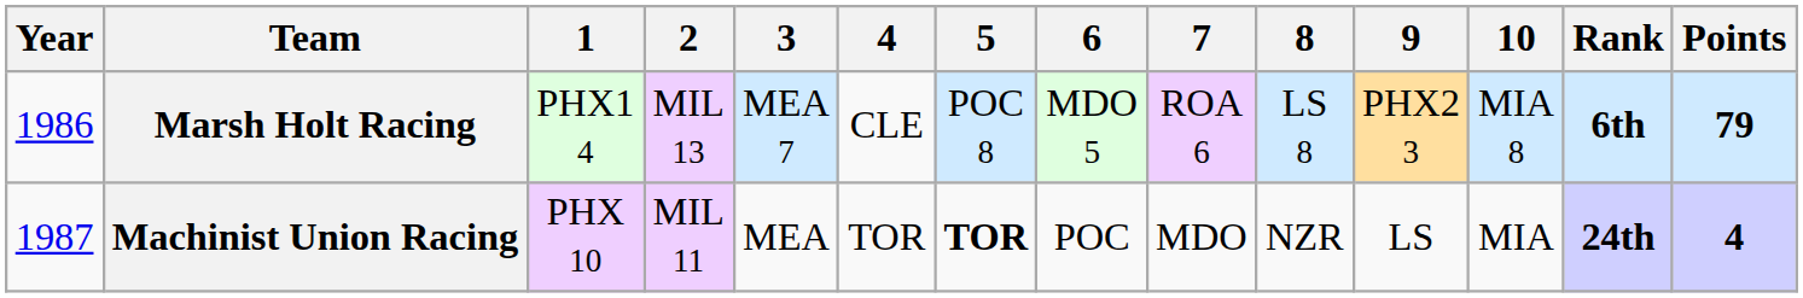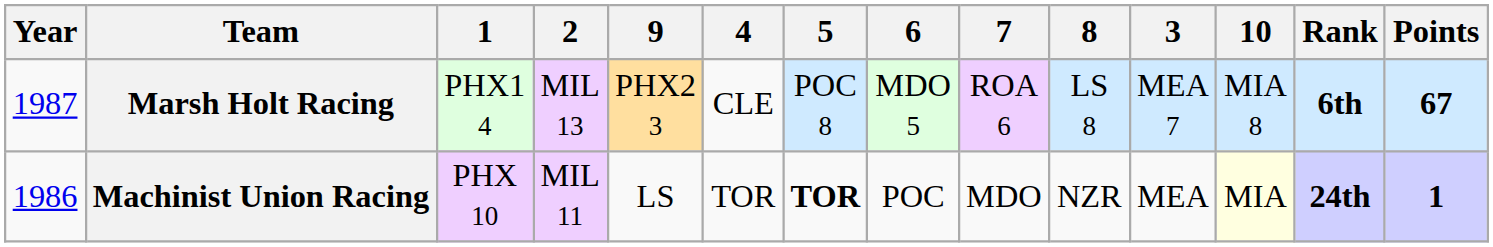columns swapped: 3 <-> 9
Marsh Holt Racing | Year: 1986 -> 1987
Marsh Holt Racing | Points: 79 -> 67
Machinist Union Racing | Year: 1987 -> 1986
Machinist Union Racing | 10: no background -> lightyellow background
Machinist Union Racing | Points: 4 -> 1
